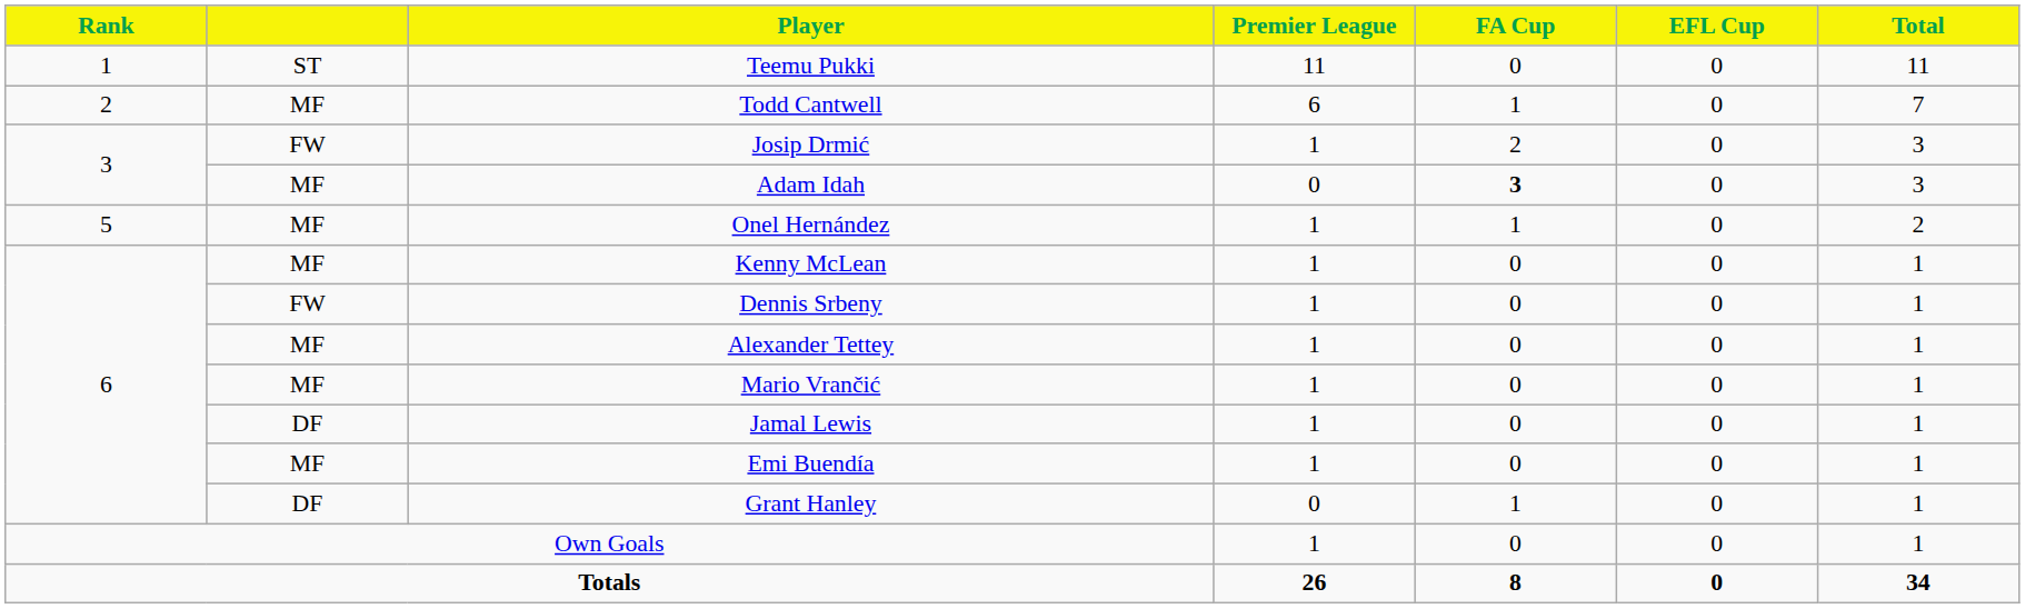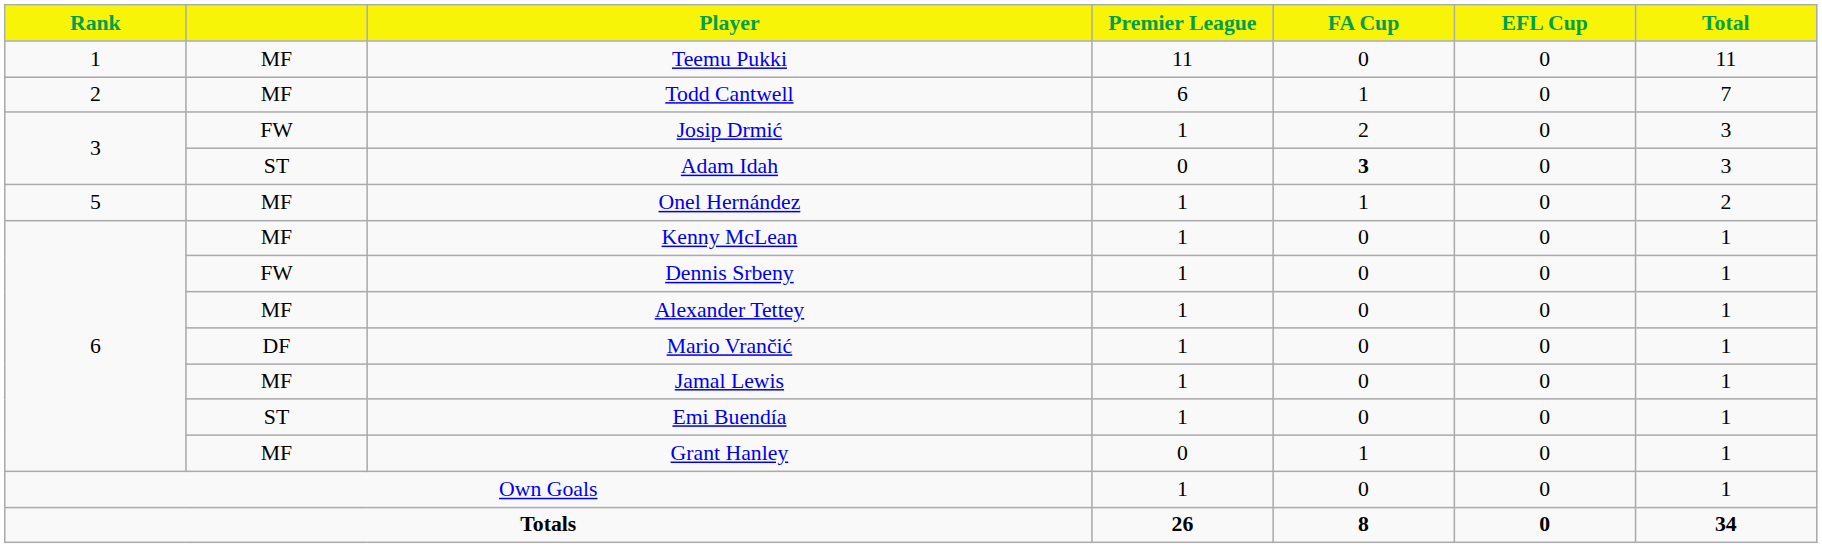Teemu Pukki | column 2: ST -> MF
Adam Idah | column 2: MF -> ST
Mario Vrančić | column 2: MF -> DF
Jamal Lewis | column 2: DF -> MF
Emi Buendía | column 2: MF -> ST
Grant Hanley | column 2: DF -> MF
